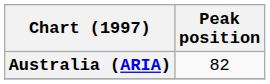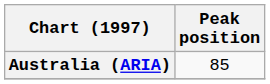Australia (ARIA) | Peak position: 82 -> 85
